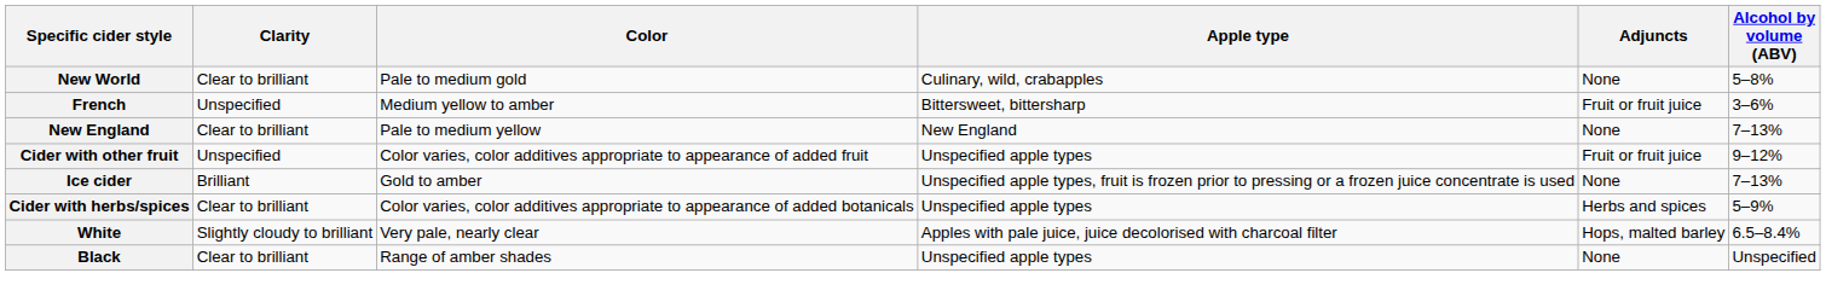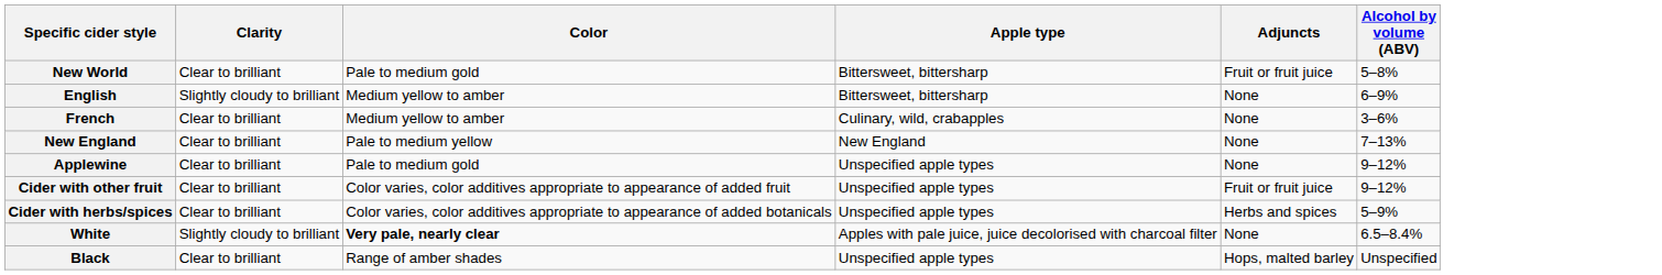New World | Apple type: Culinary, wild, crabapples -> Bittersweet, bittersharp
New World | Adjuncts: None -> Fruit or fruit juice
+ row: English | Slightly cloudy to brilliant | Medium yellow to amber | Bittersweet, bittersharp | None | 6–9%
French | Clarity: Unspecified -> Clear to brilliant
French | Apple type: Bittersweet, bittersharp -> Culinary, wild, crabapples
French | Adjuncts: Fruit or fruit juice -> None
+ row: Applewine | Clear to brilliant | Pale to medium gold | Unspecified apple types | None | 9–12%
Cider with other fruit | Clarity: Unspecified -> Clear to brilliant
- row: Ice cider | Brilliant | Gold to amber | Unspecified apple types, fruit is frozen prior to pressing or a frozen juice concentrate is used | None | 7–13%
White | Color: normal -> bold
White | Adjuncts: Hops, malted barley -> None
Black | Adjuncts: None -> Hops, malted barley
